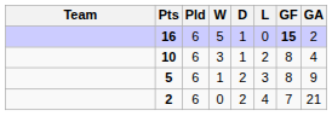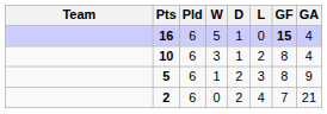16 | GA: 2 -> 4
